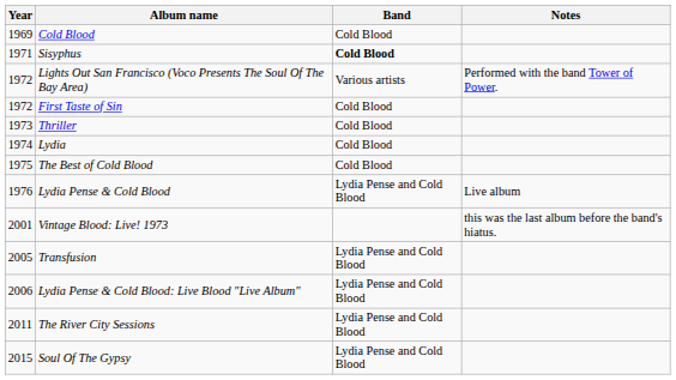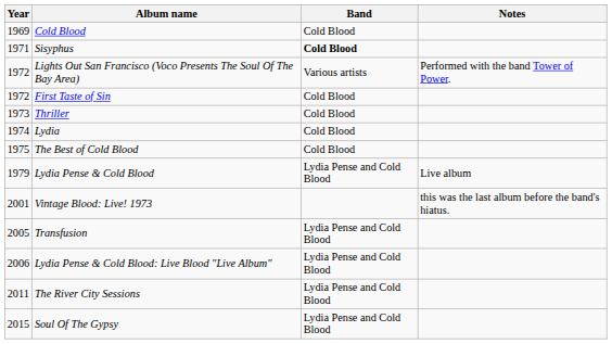Lydia Pense & Cold Blood | Year: 1976 -> 1979
